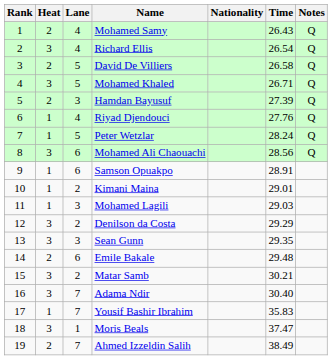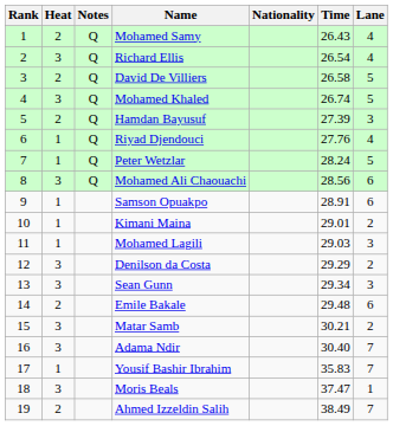columns swapped: Lane <-> Notes
Mohamed Khaled | Time: 26.71 -> 26.74
Sean Gunn | Time: 29.35 -> 29.34
